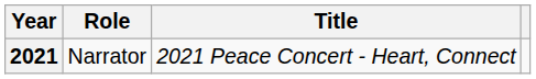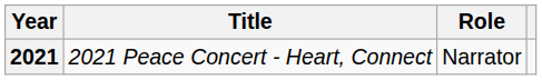columns swapped: Title <-> Role
